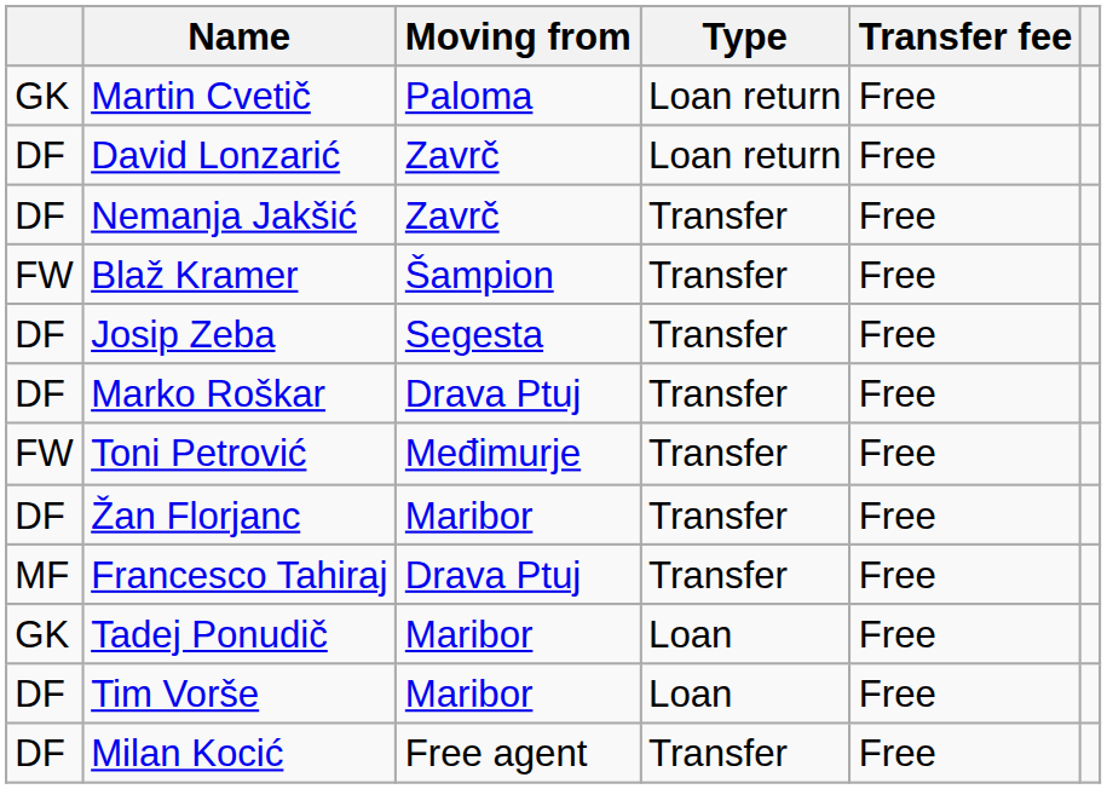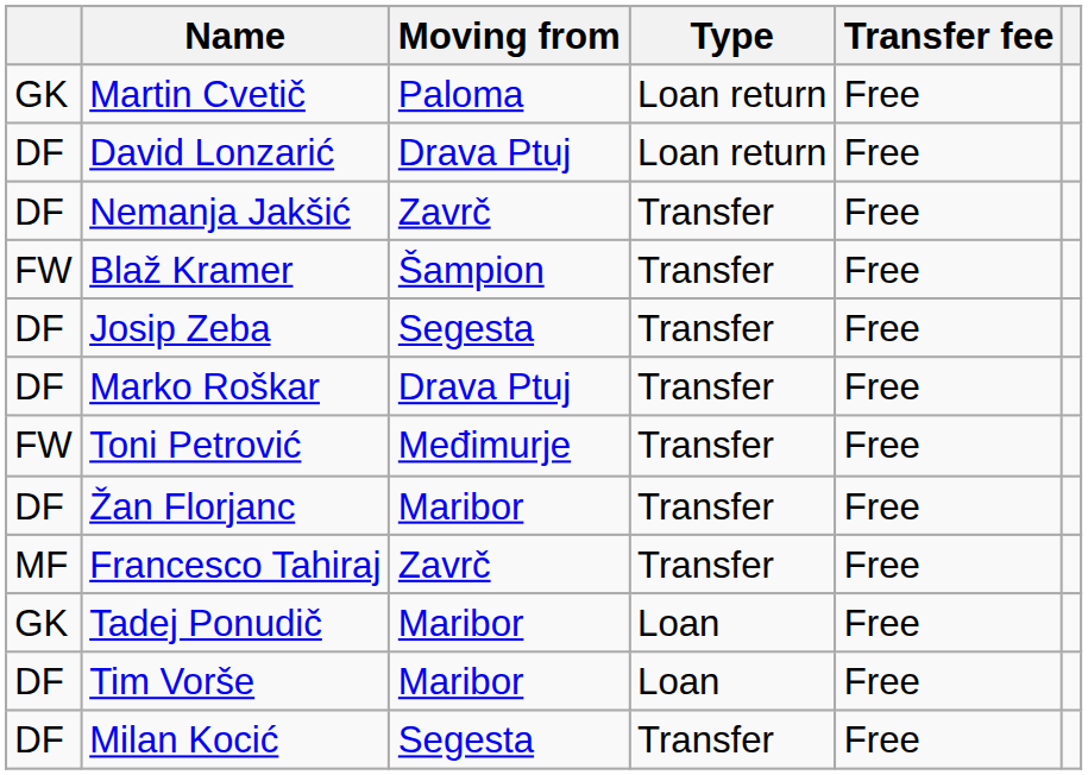David Lonzarić | Moving from: Zavrč -> Drava Ptuj
Francesco Tahiraj | Moving from: Drava Ptuj -> Zavrč
Milan Kocić | Moving from: Free agent -> Segesta
